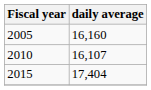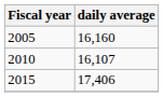2015 | daily average: 17,404 -> 17,406
